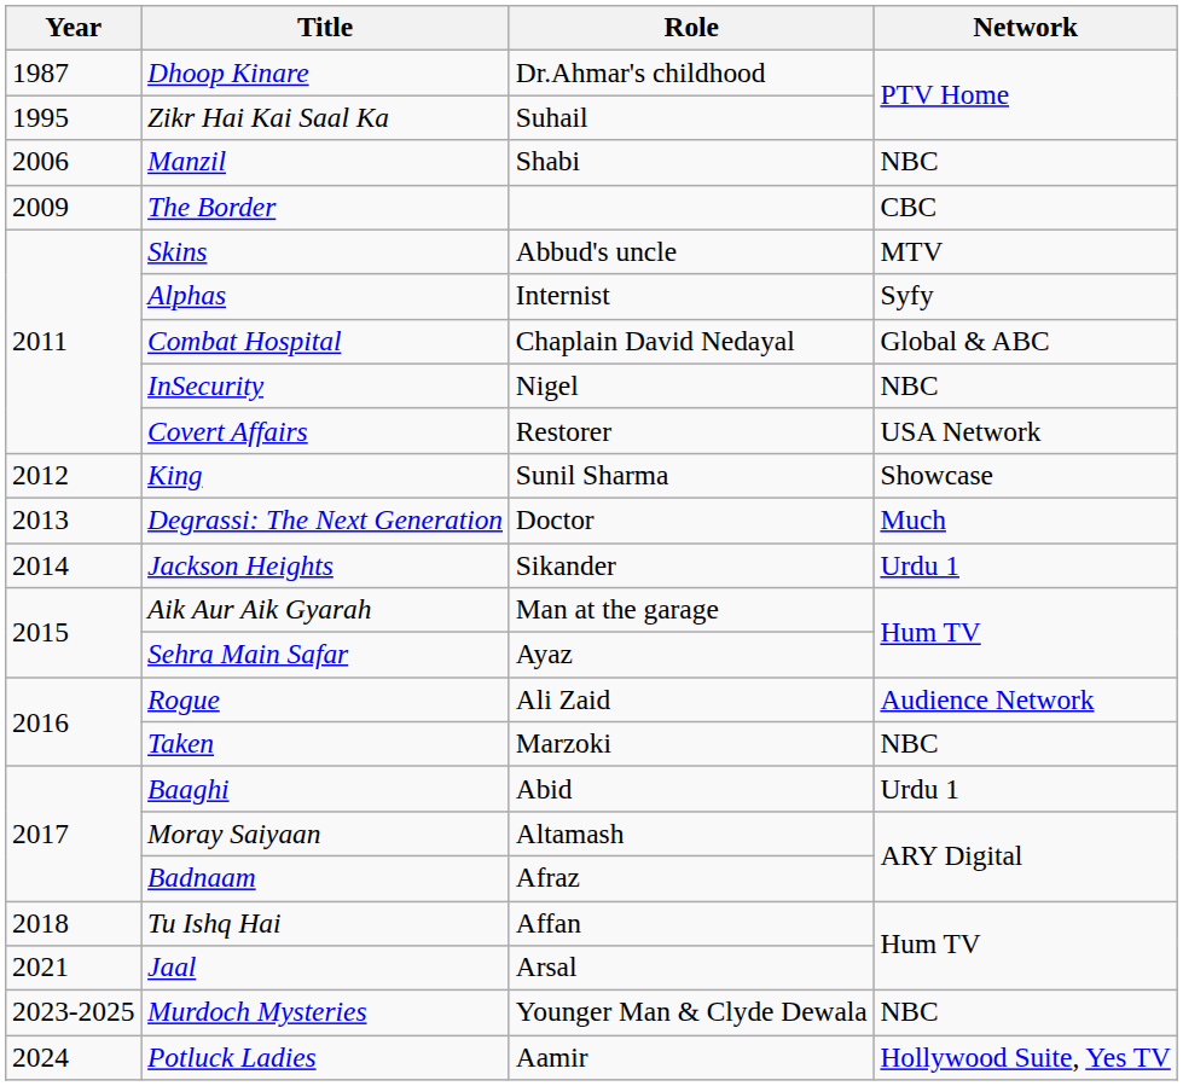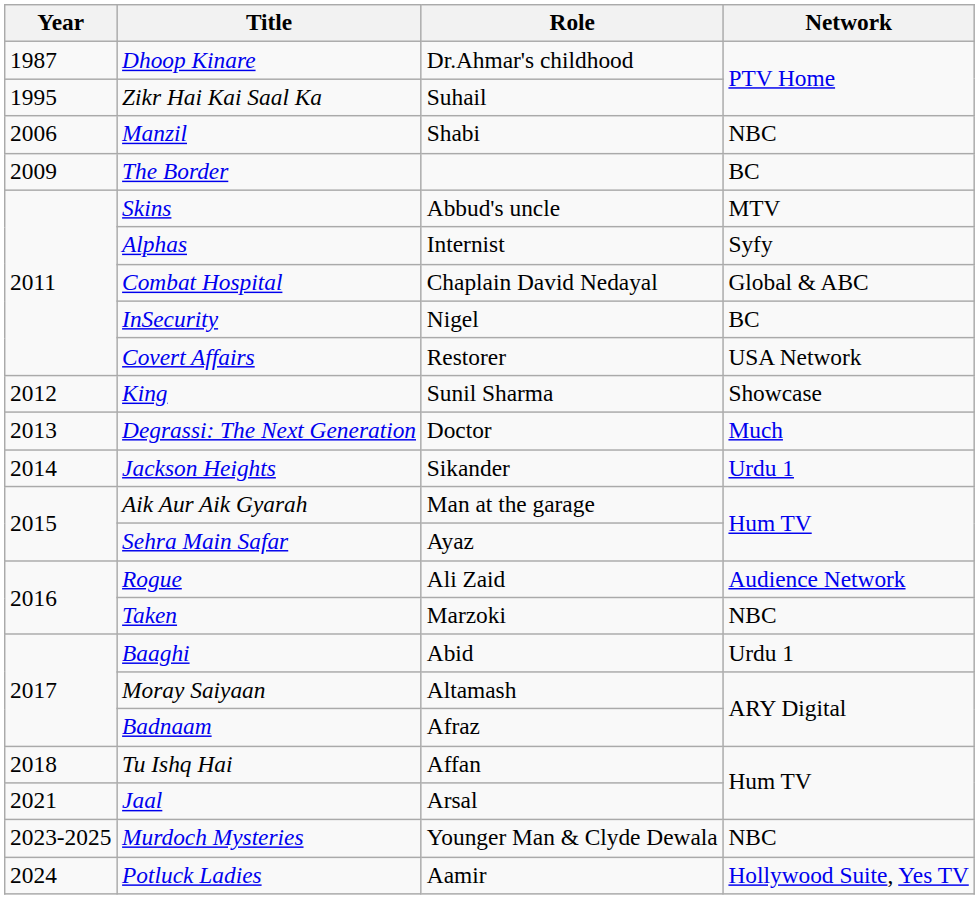The Border | Network: CBC -> BC
InSecurity | Network: NBC -> BC
